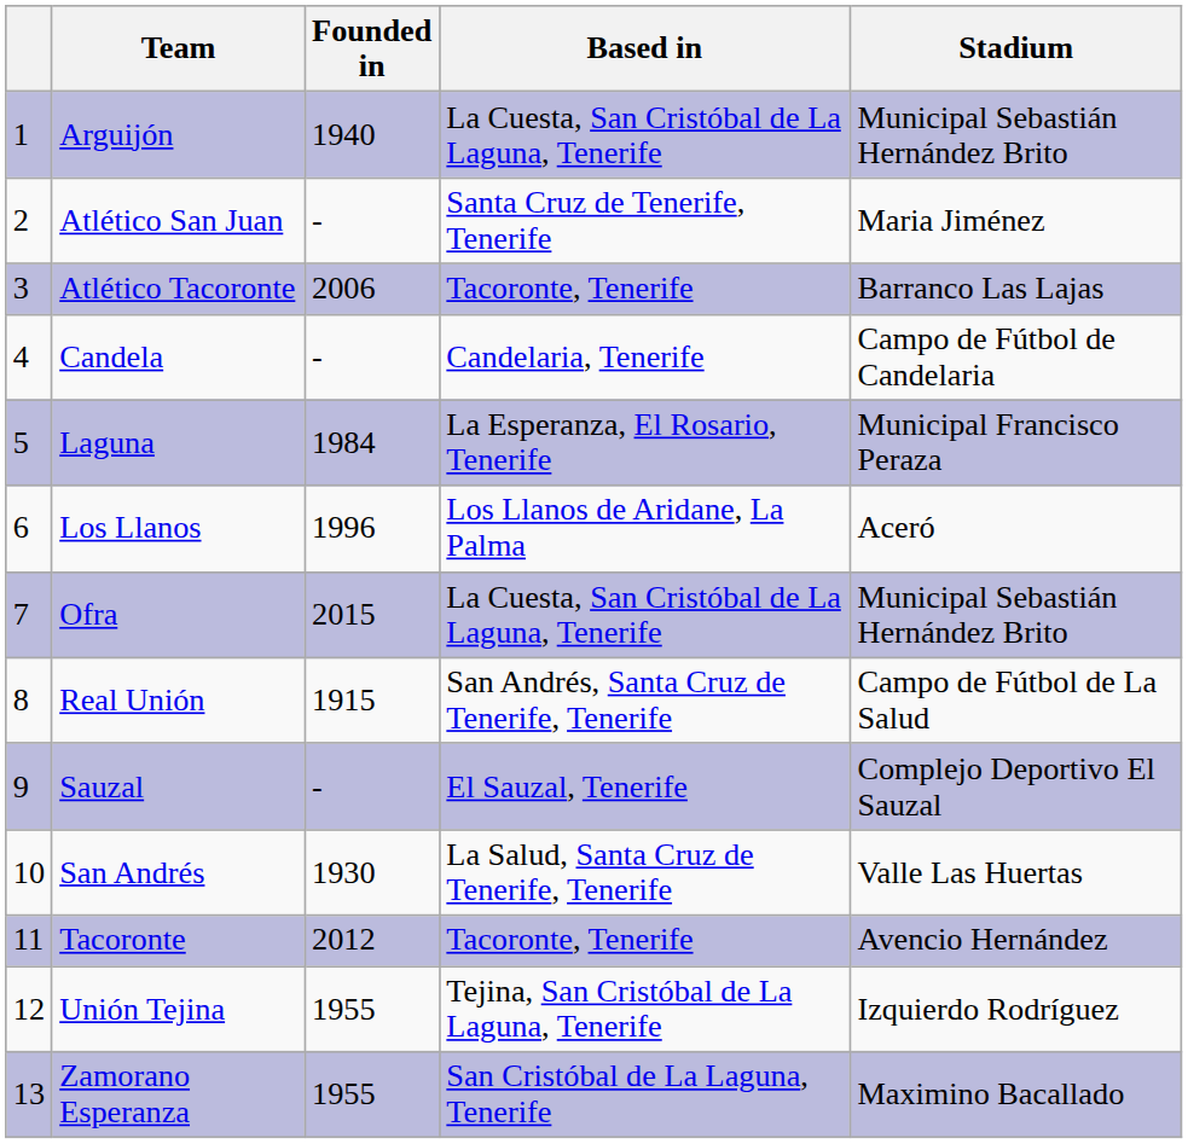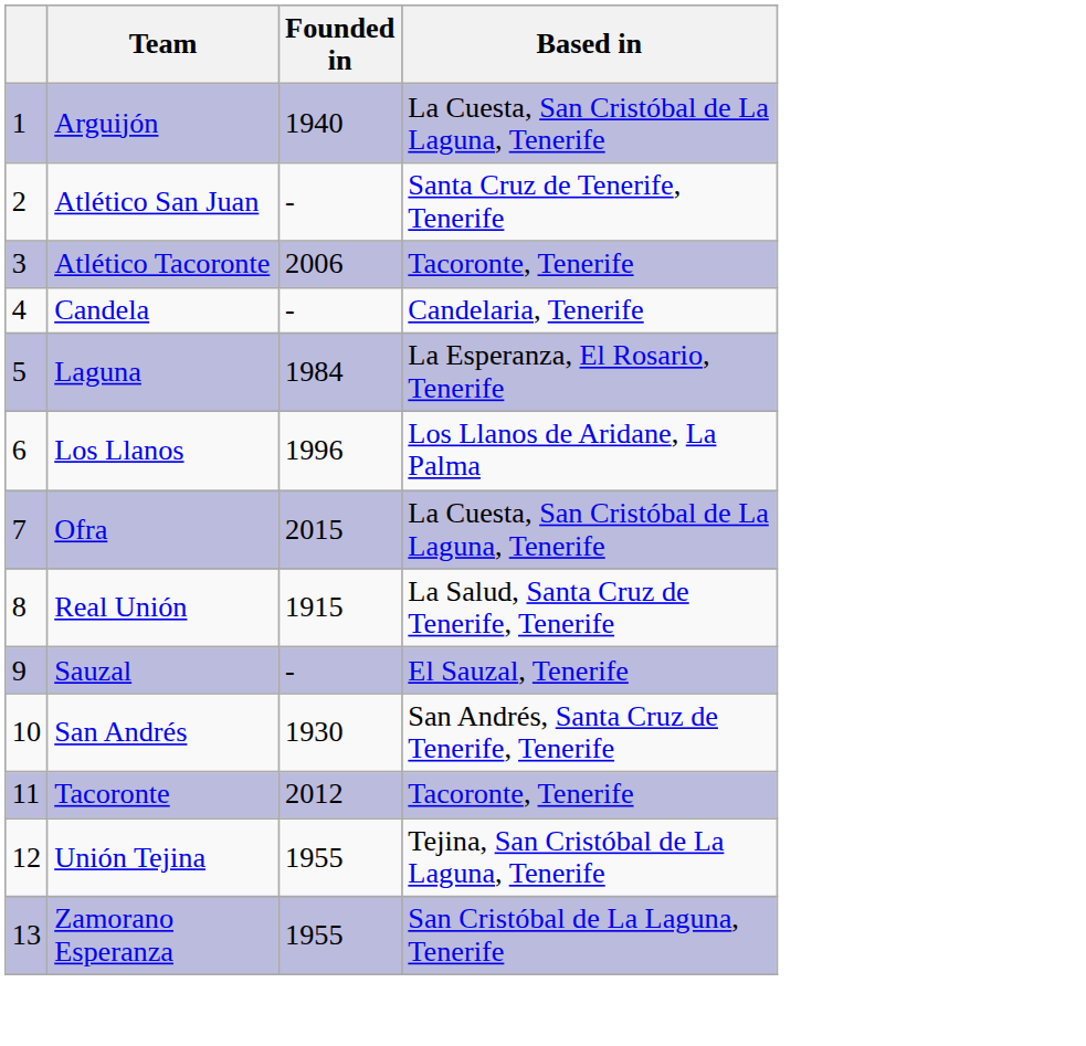- column: Stadium | Municipal Sebastián Hernández Brito | Maria Jiménez | Barranco Las Lajas | Campo de Fútbol de Candelaria | Municipal Francisco Peraza | Aceró | Municipal Sebastián Hernández Brito | Campo de Fútbol de La Salud | Complejo Deportivo El Sauzal | Valle Las Huertas | Avencio Hernández | Izquierdo Rodríguez | Maximino Bacallado
Real Unión | Based in: San Andrés, Santa Cruz de Tenerife, Tenerife -> La Salud, Santa Cruz de Tenerife, Tenerife
San Andrés | Based in: La Salud, Santa Cruz de Tenerife, Tenerife -> San Andrés, Santa Cruz de Tenerife, Tenerife
